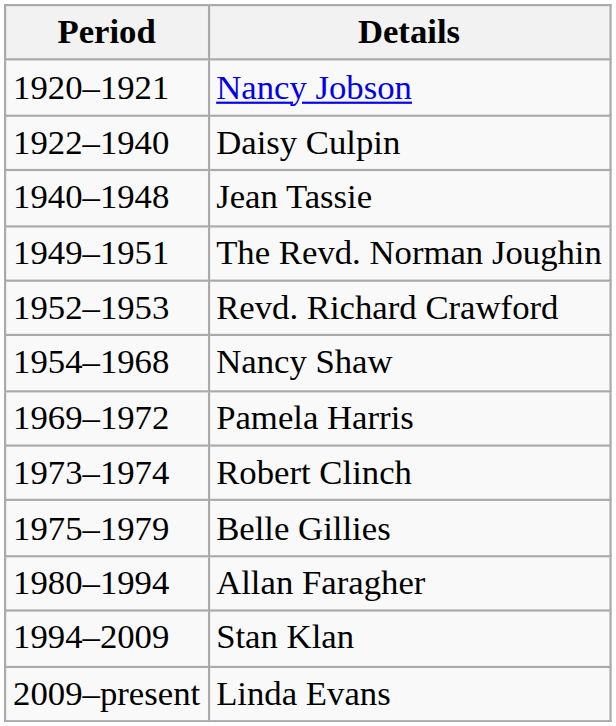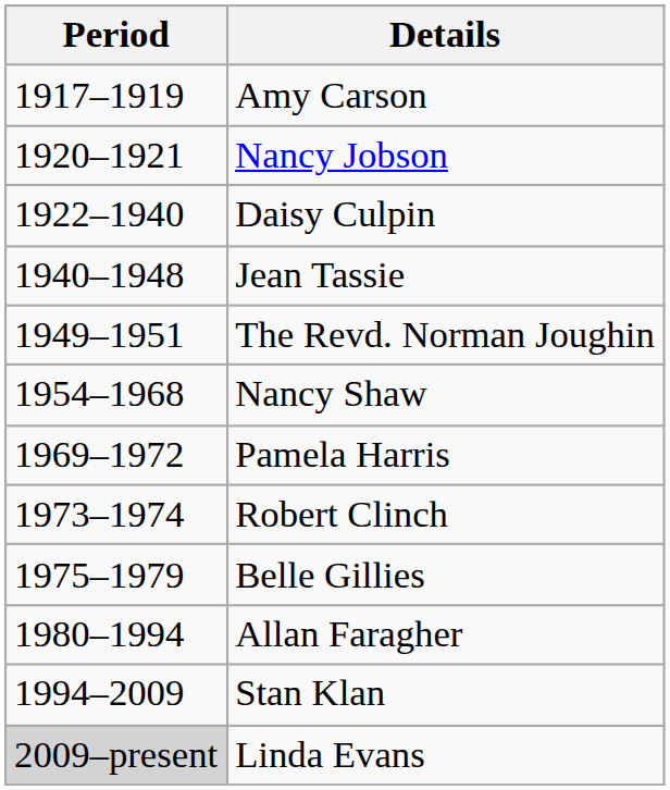+ row: 1917–1919 | Amy Carson
- row: 1952–1953 | Revd. Richard Crawford
Linda Evans | Period: no background -> lightgrey background
